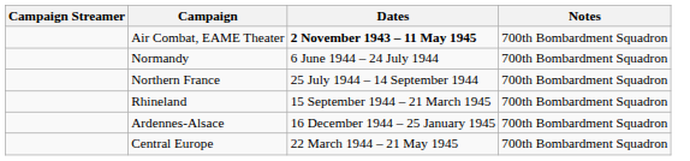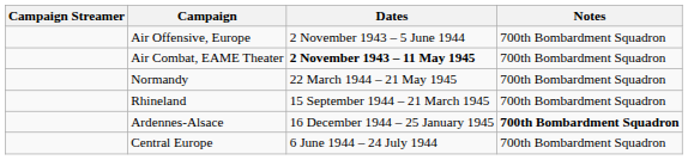+ row: Air Offensive, Europe | 2 November 1943 – 5 June 1944 | 700th Bombardment Squadron
Normandy | Dates: 6 June 1944 – 24 July 1944 -> 22 March 1944 – 21 May 1945
- row: Northern France | 25 July 1944 – 14 September 1944 | 700th Bombardment Squadron
Ardennes-Alsace | Notes: normal -> bold
Central Europe | Dates: 22 March 1944 – 21 May 1945 -> 6 June 1944 – 24 July 1944
